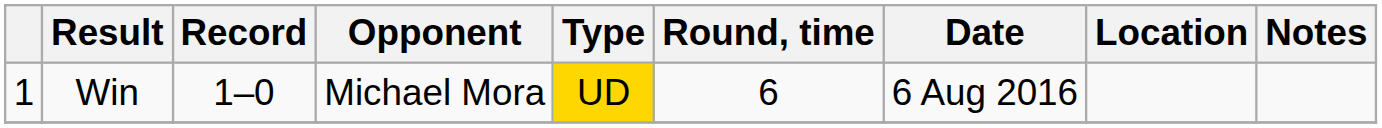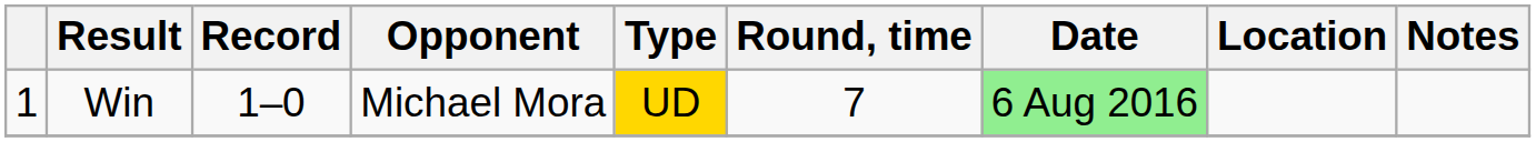Win | Round, time: 6 -> 7
Win | Date: no background -> lightgreen background
